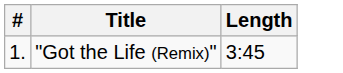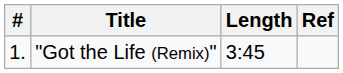+ column: Ref
